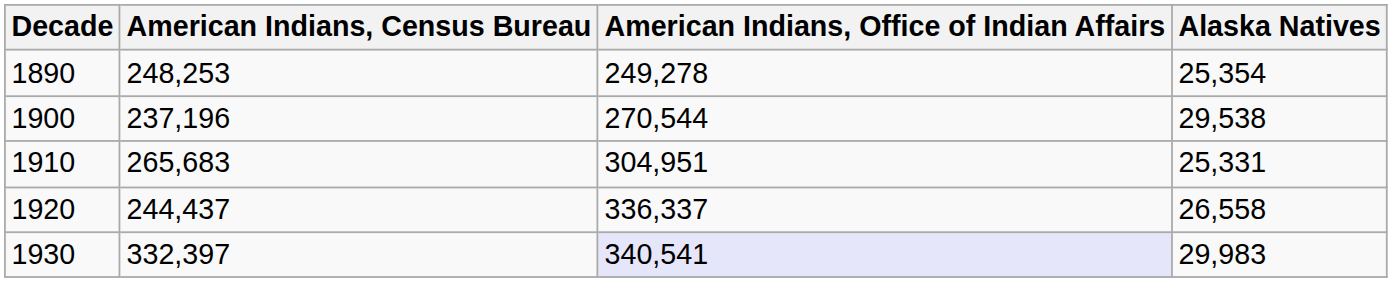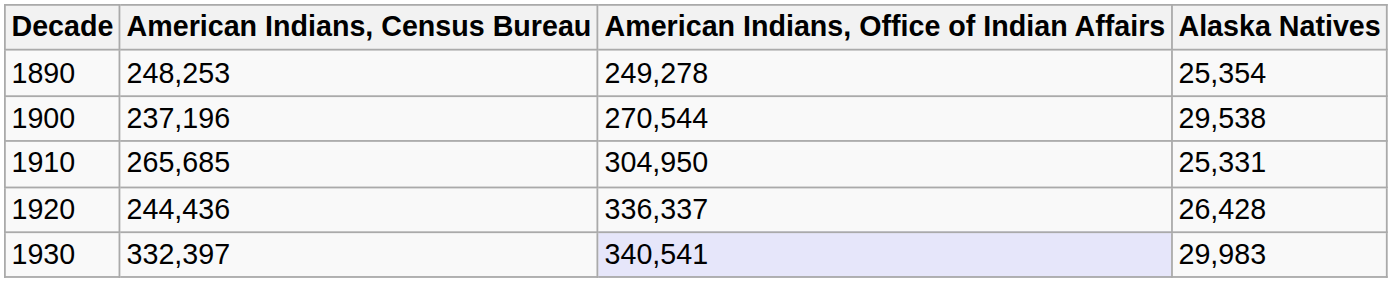1910 | American Indians, Census Bureau: 265,683 -> 265,685
1910 | American Indians, Office of Indian Affairs: 304,951 -> 304,950
1920 | American Indians, Census Bureau: 244,437 -> 244,436
1920 | Alaska Natives: 26,558 -> 26,428
